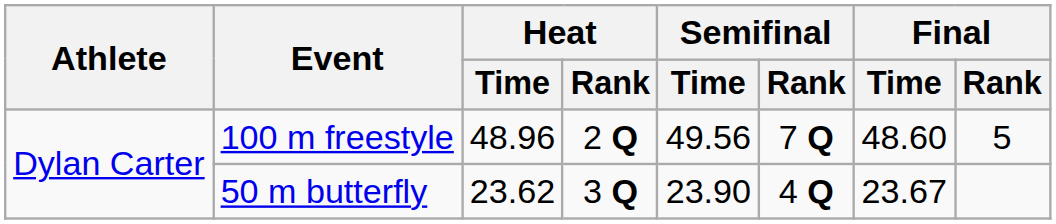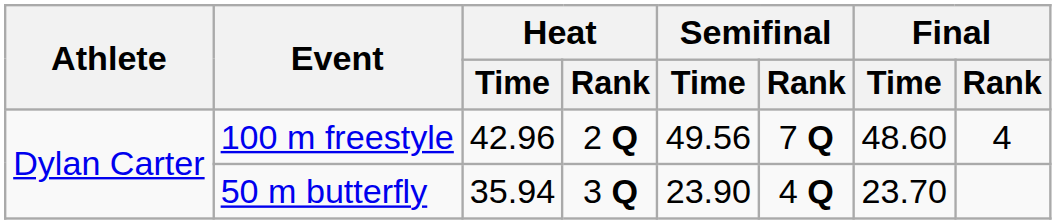100 m freestyle | Heat / Time: 48.96 -> 42.96
100 m freestyle | Final / Rank: 5 -> 4
50 m butterfly | Heat / Time: 23.62 -> 35.94
50 m butterfly | Final / Time: 23.67 -> 23.70
